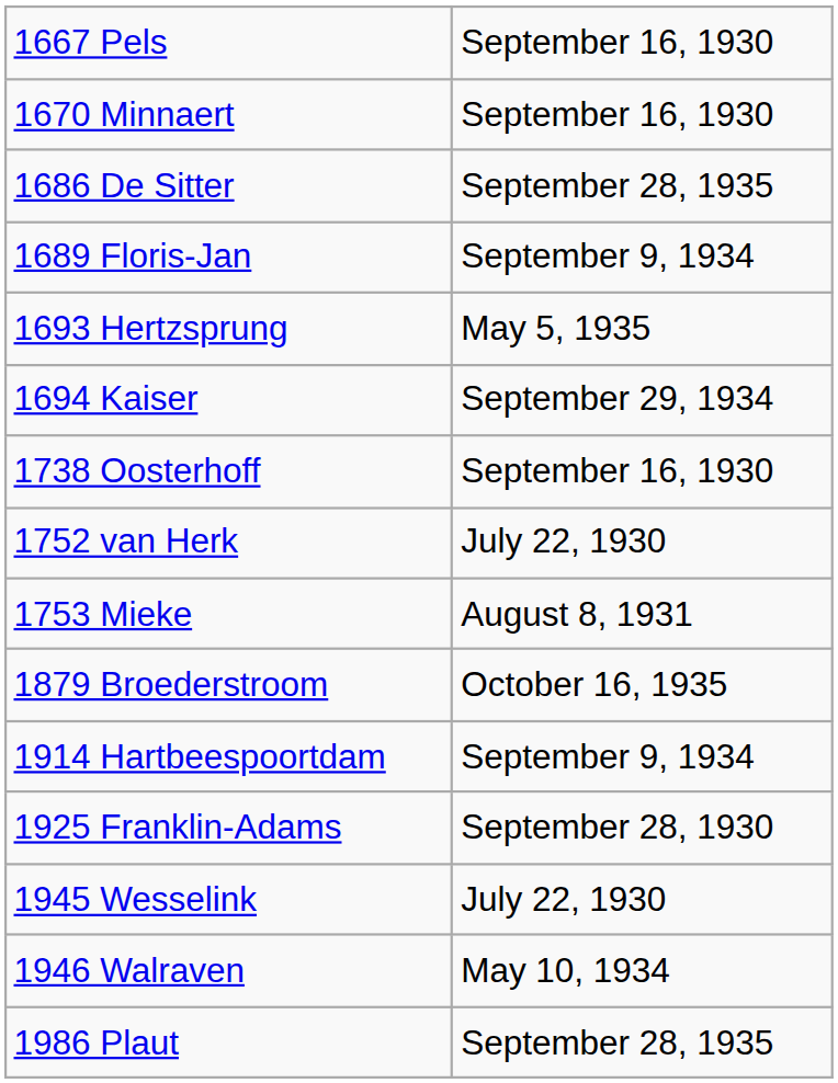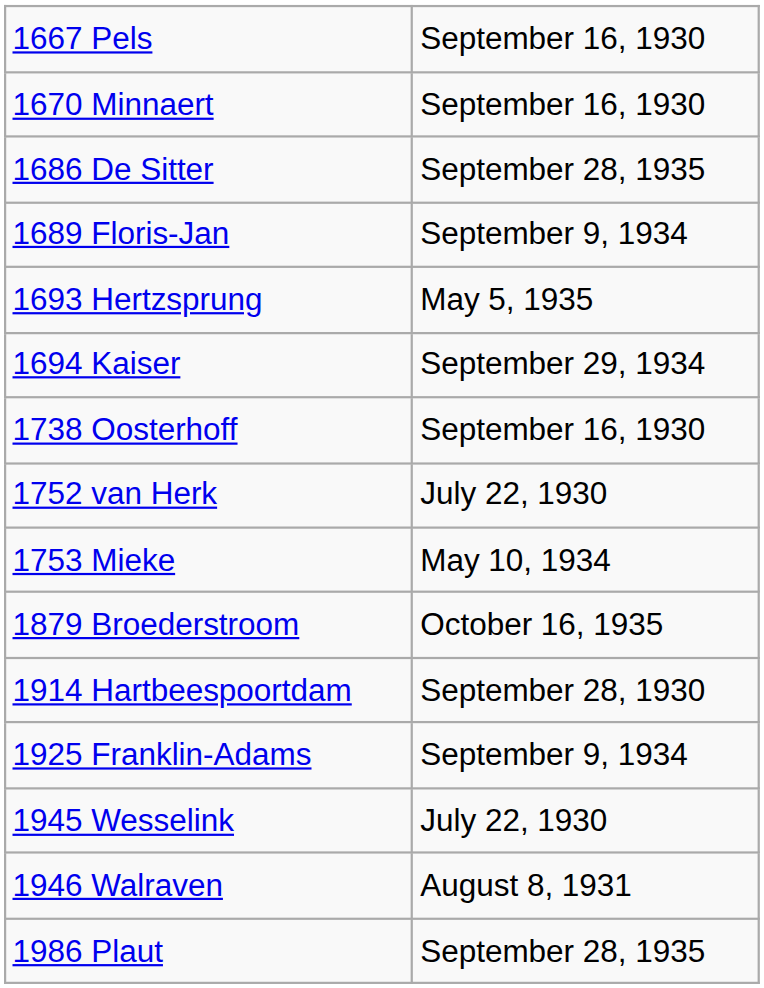1753 Mieke | column 2: August 8, 1931 -> May 10, 1934
1914 Hartbeespoortdam | column 2: September 9, 1934 -> September 28, 1930
1925 Franklin-Adams | column 2: September 28, 1930 -> September 9, 1934
1946 Walraven | column 2: May 10, 1934 -> August 8, 1931
